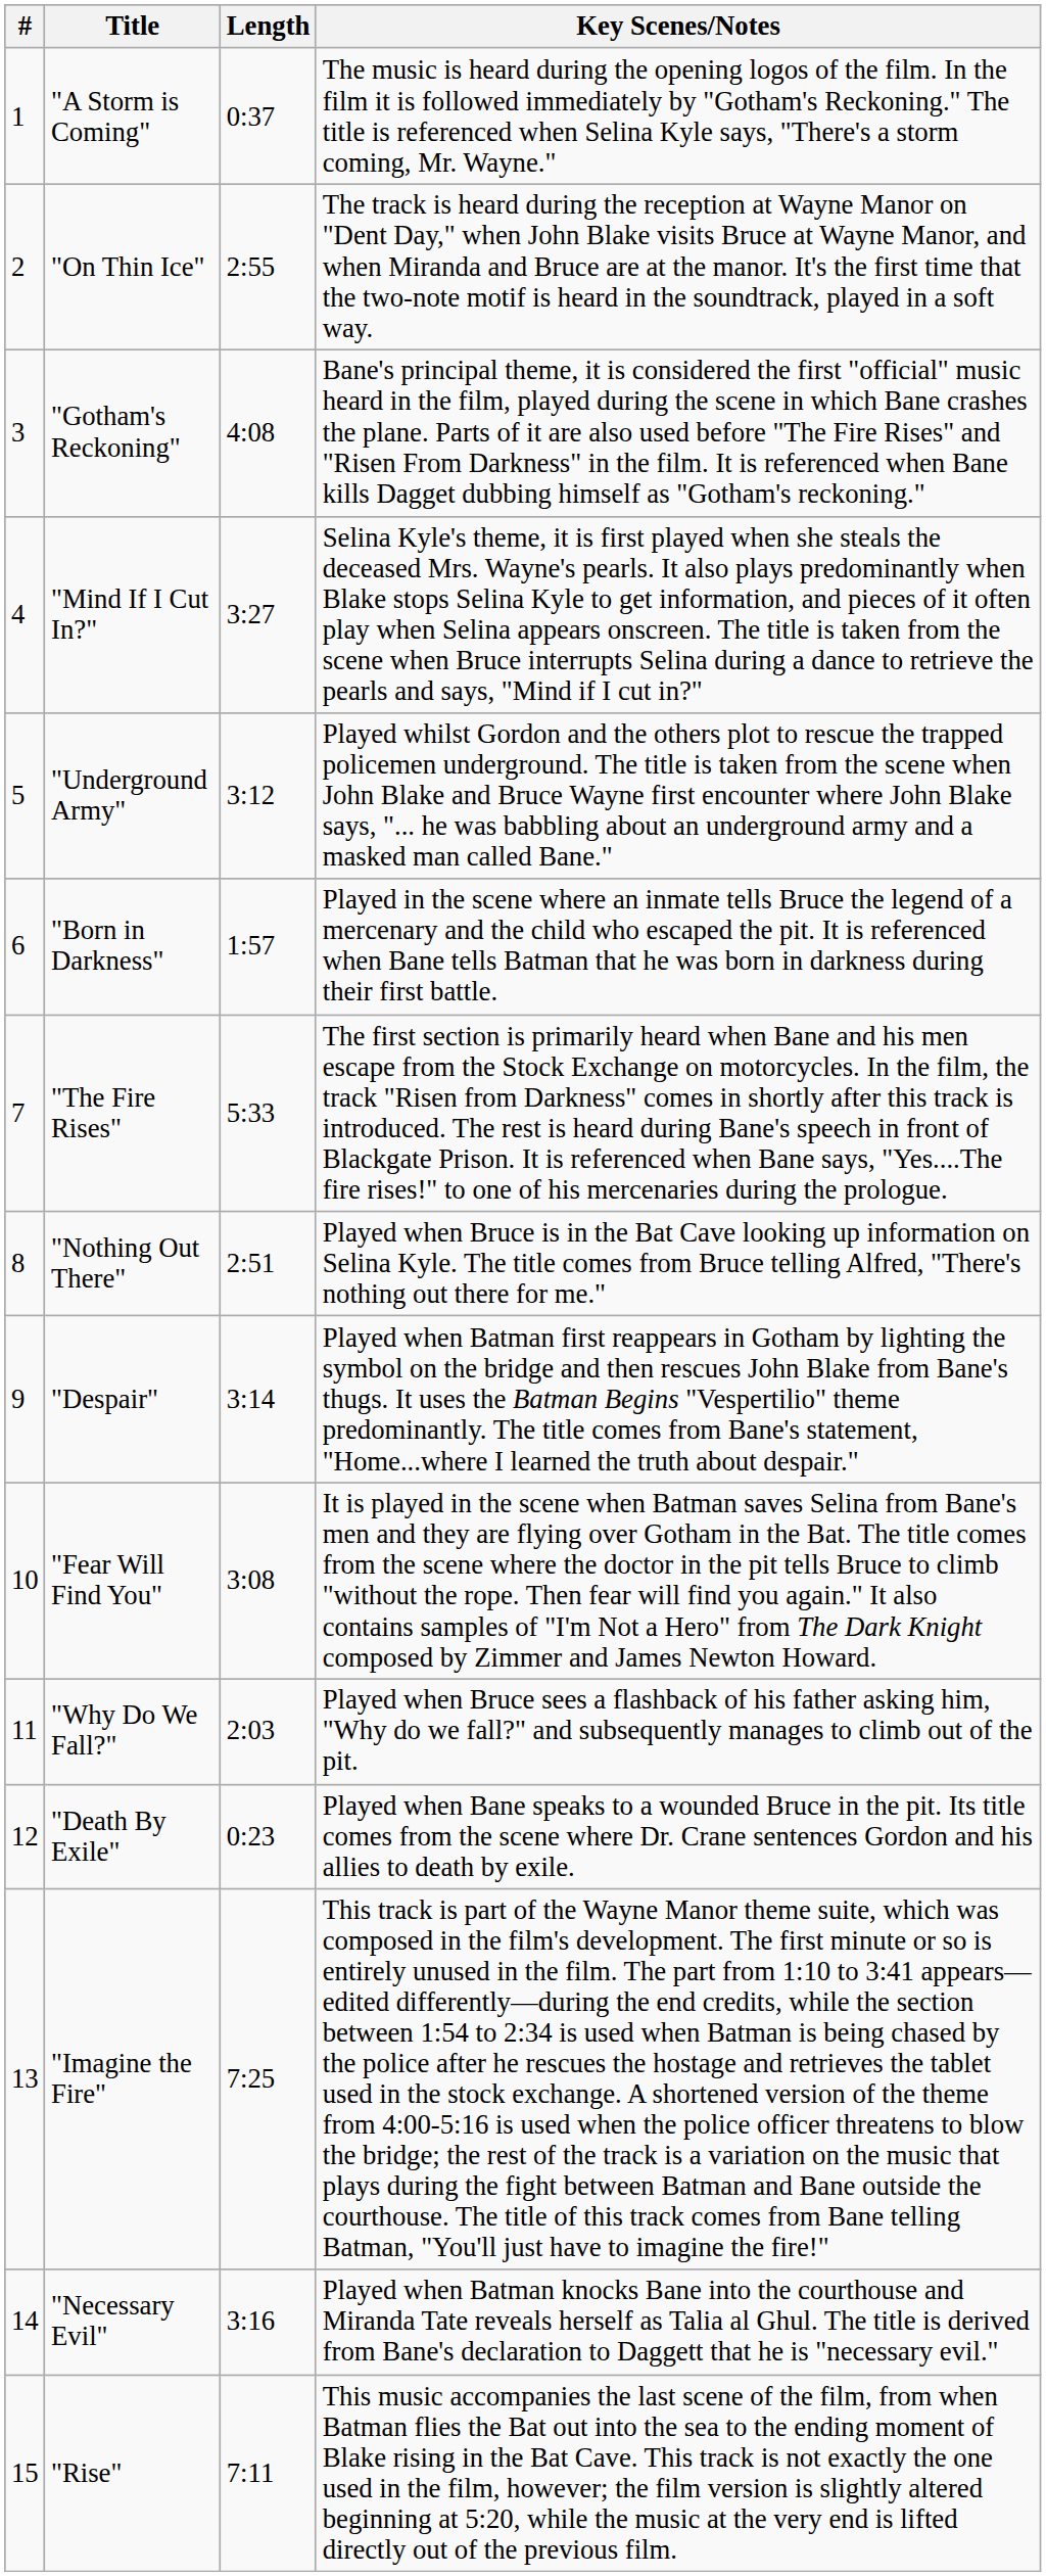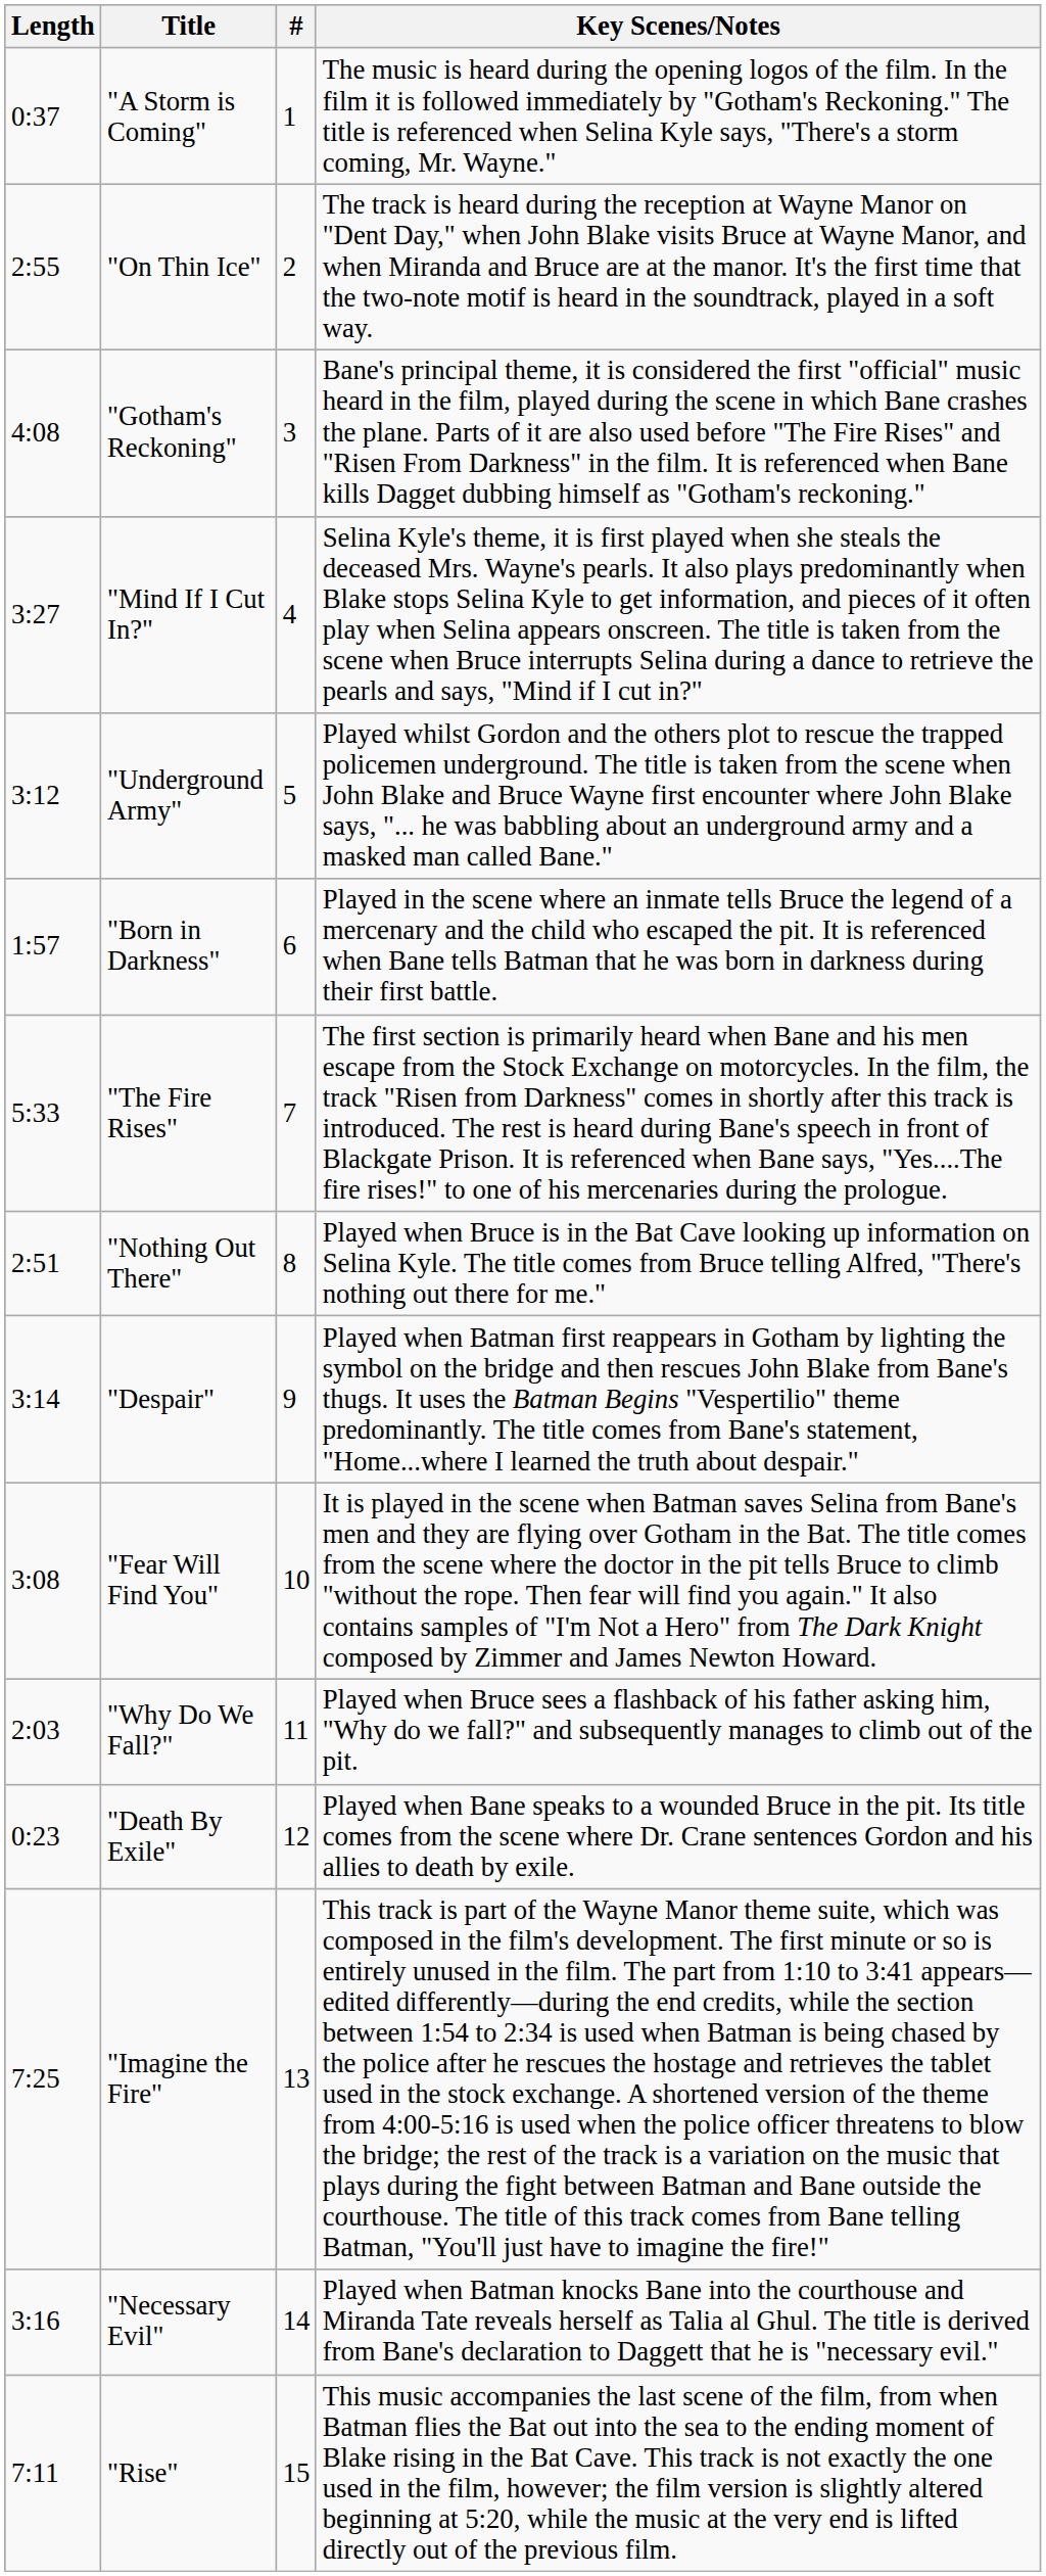columns swapped: # <-> Length
